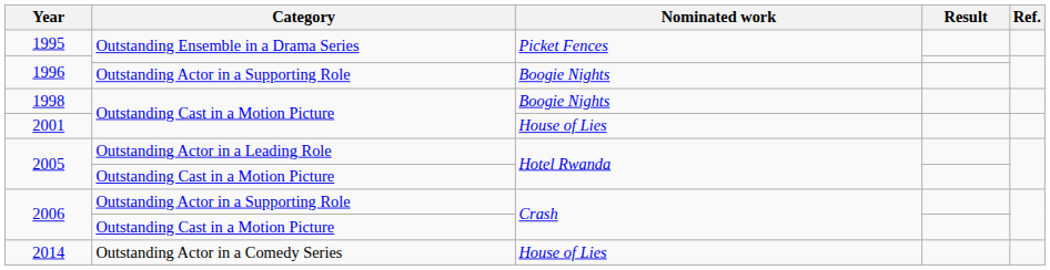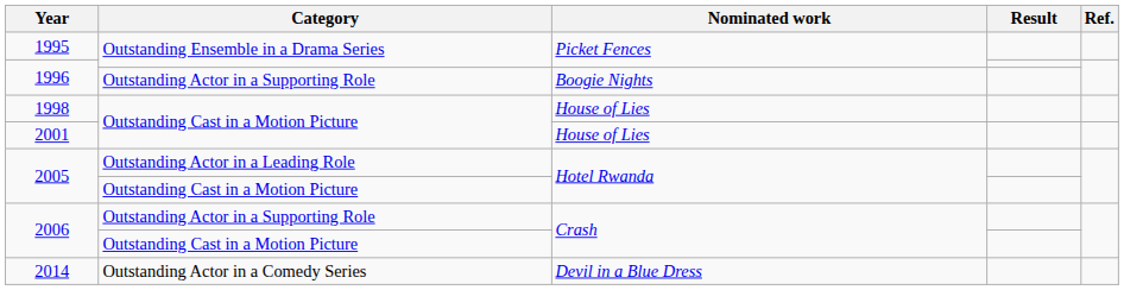1998 | Nominated work: Boogie Nights -> House of Lies
2014 | Nominated work: House of Lies -> Devil in a Blue Dress
